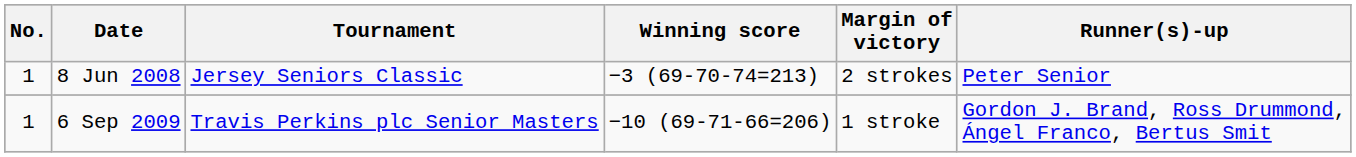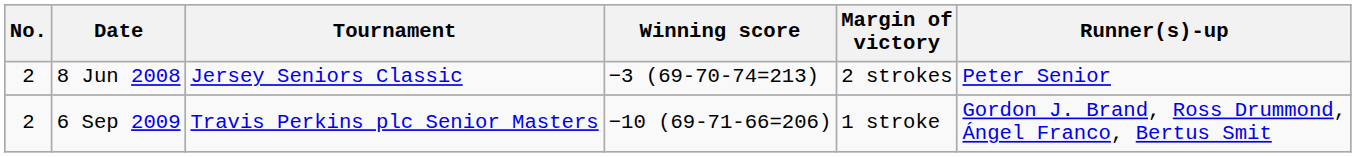8 Jun 2008 | No.: 1 -> 2
6 Sep 2009 | No.: 1 -> 2
